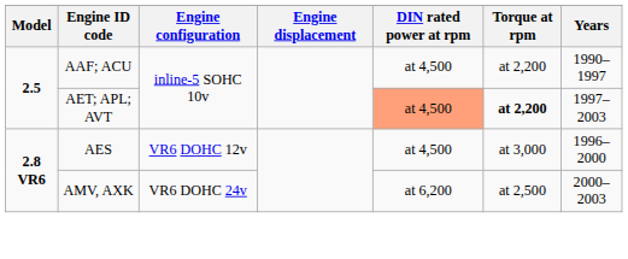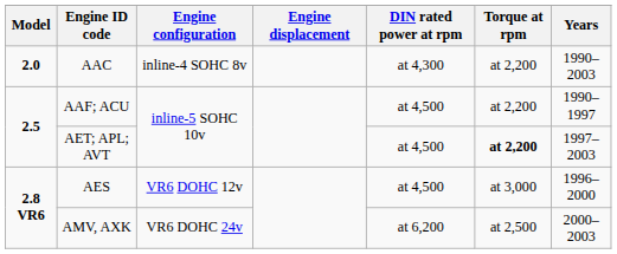+ row: 2.0 | AAC | inline-4 SOHC 8v | at 4,300 | at 2,200 | 1990–2003
AET; APL; AVT | DIN rated power at rpm: lightsalmon background -> no background
